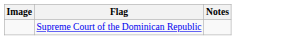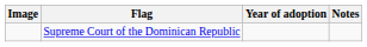+ column: Year of adoption
